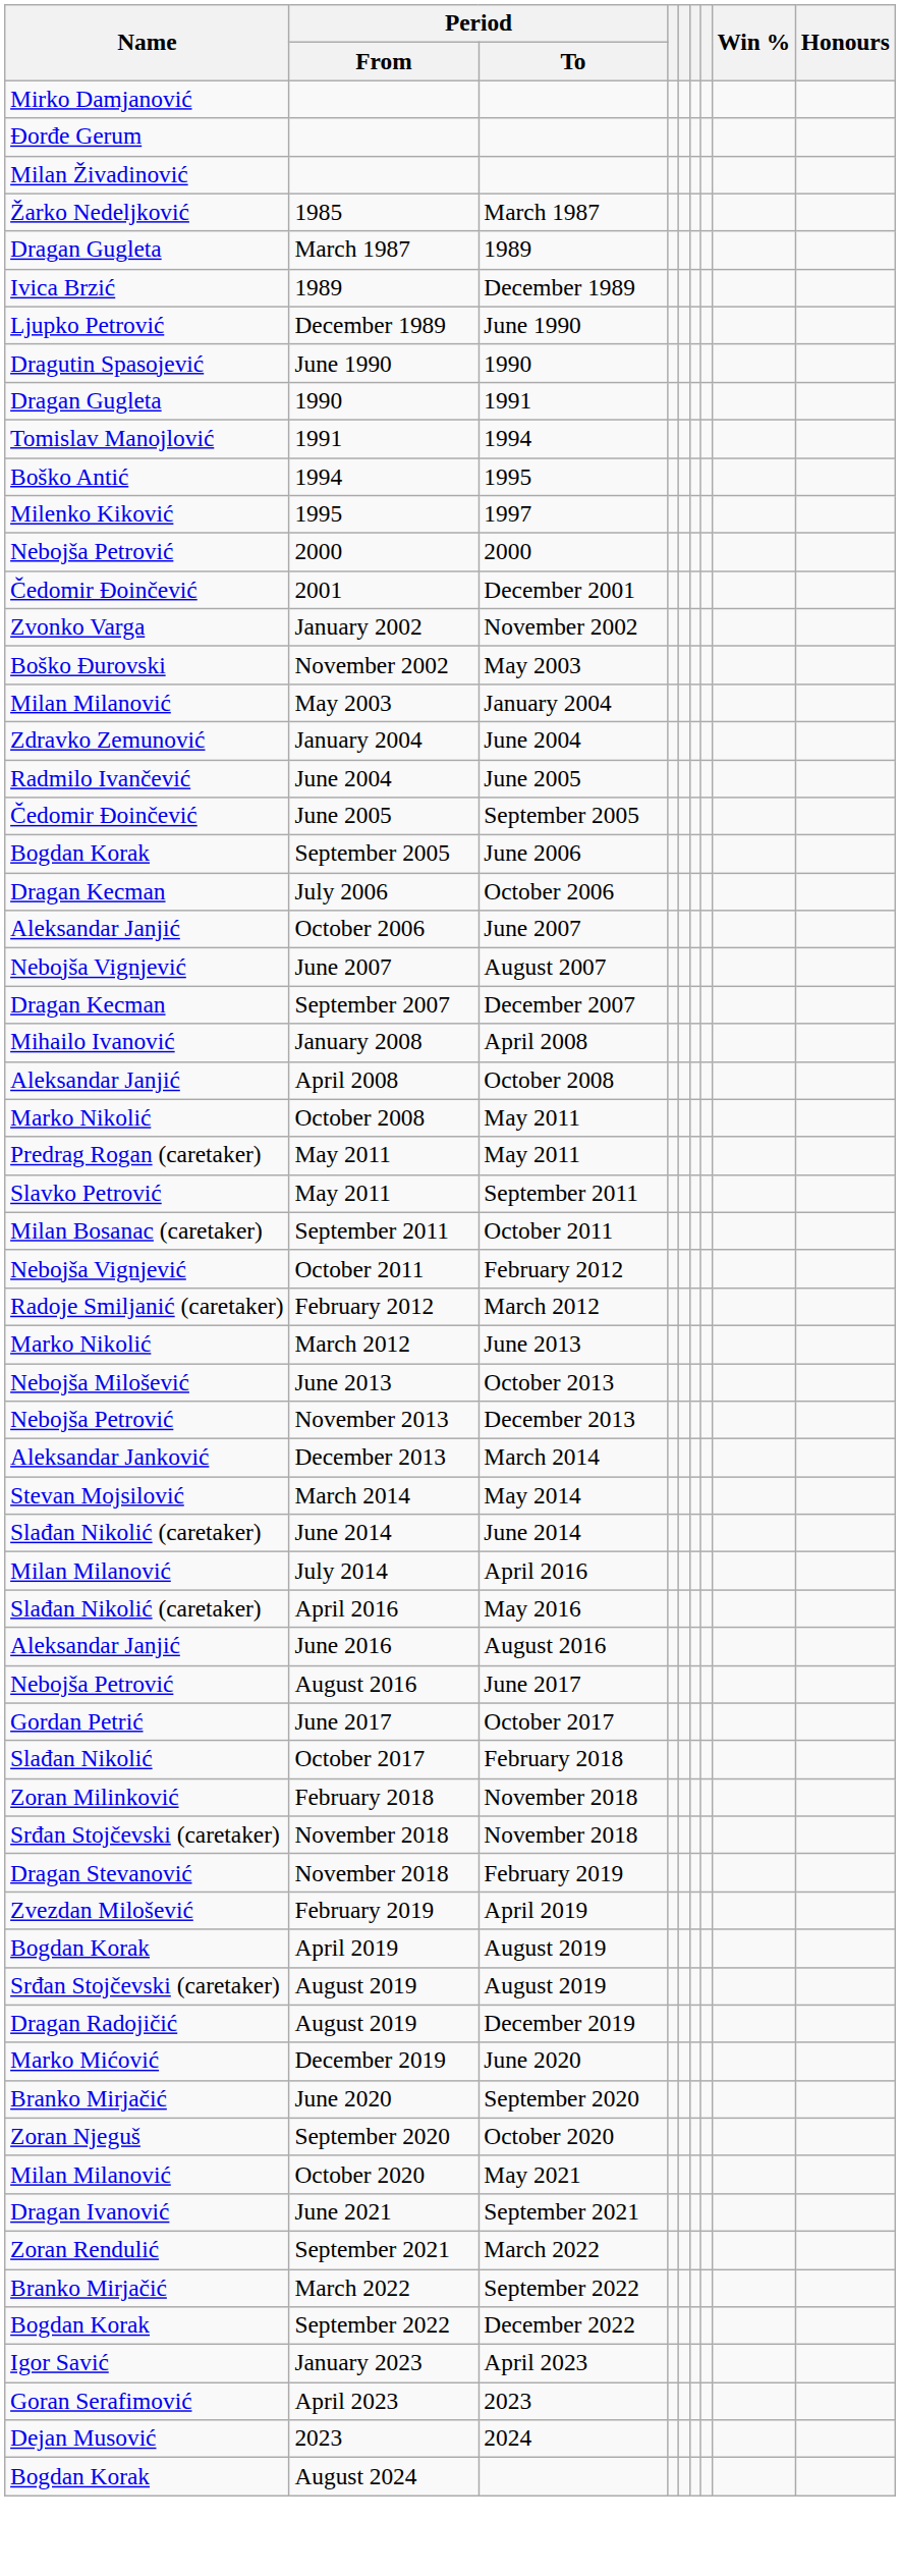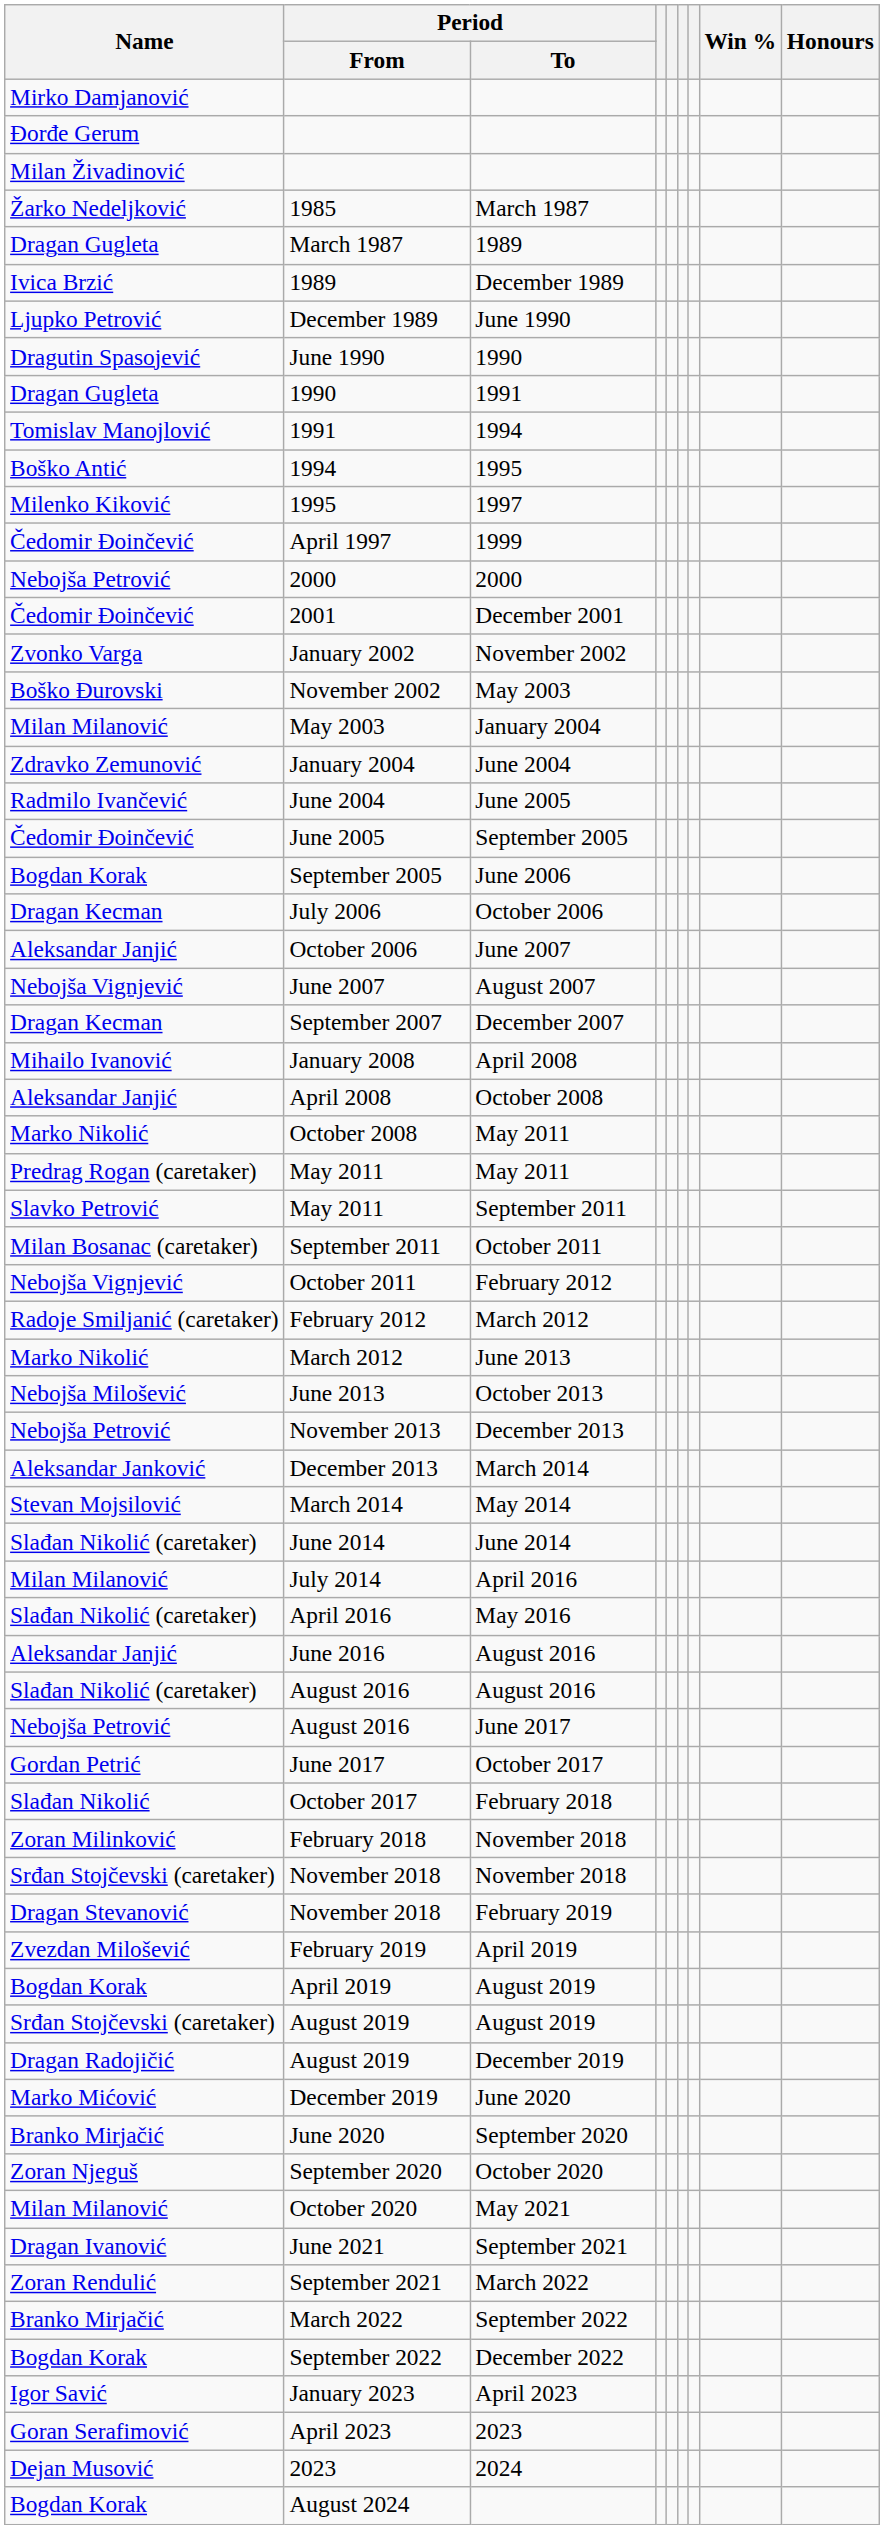+ row: Čedomir Đoinčević | April 1997 | 1999
+ row: Slađan Nikolić (caretaker) | August 2016 | August 2016
